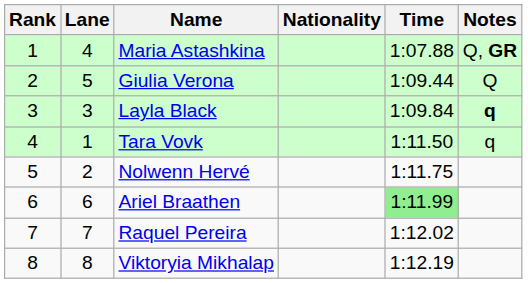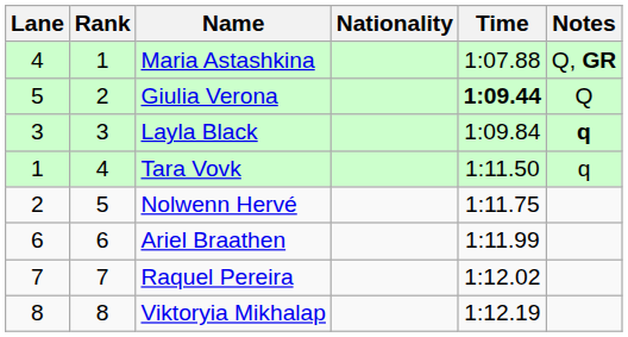columns swapped: Rank <-> Lane
Giulia Verona | Time: normal -> bold
Ariel Braathen | Time: lightgreen background -> no background
